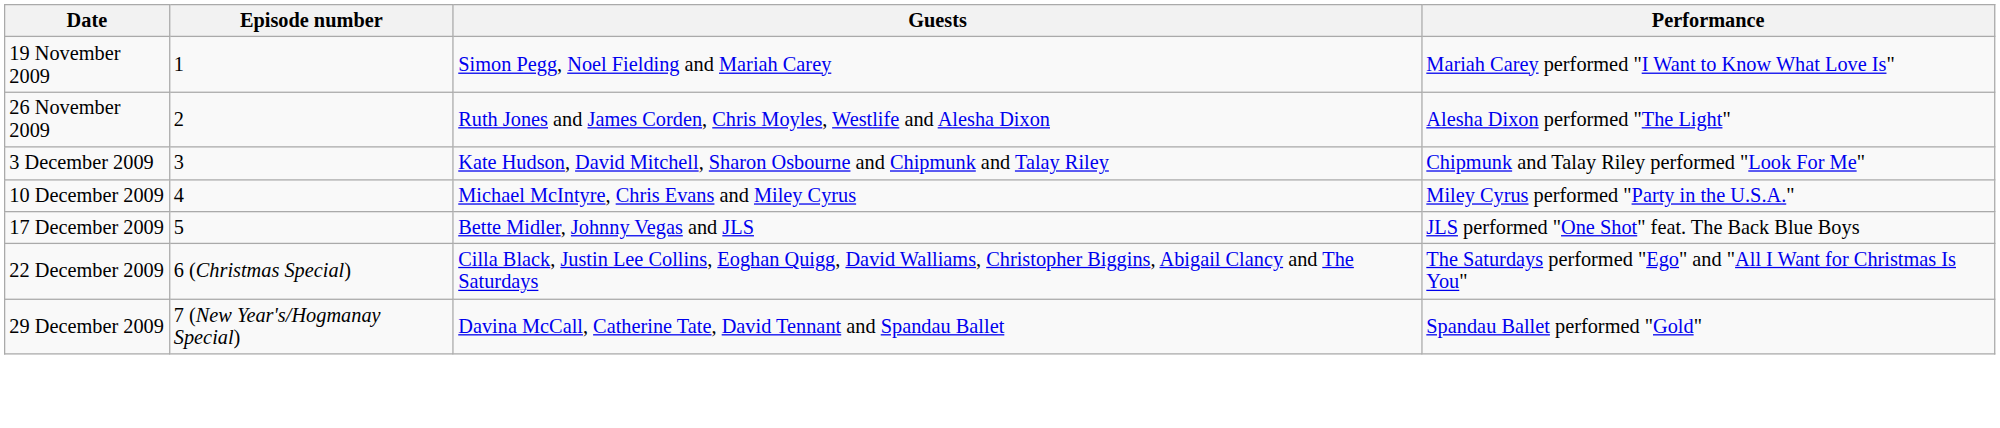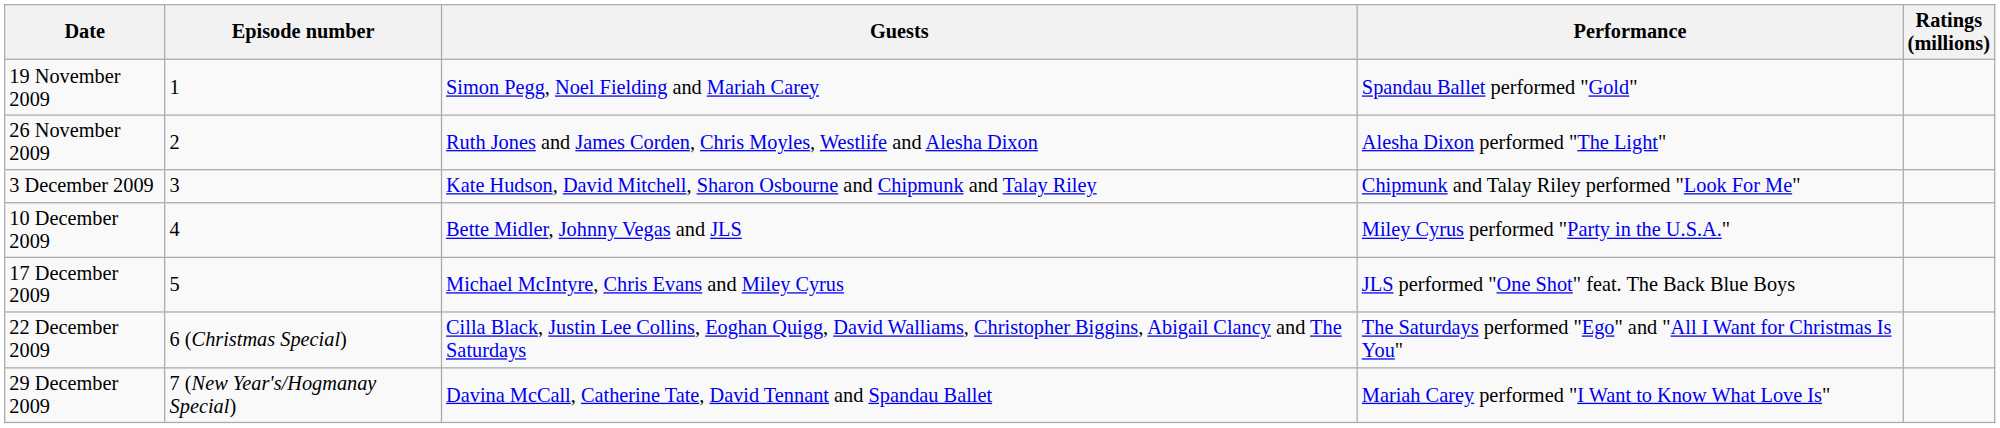+ column: Ratings (millions)
19 November 2009 | Performance: Mariah Carey performed "I Want to Know What Love Is" -> Spandau Ballet performed "Gold"
10 December 2009 | Guests: Michael McIntyre, Chris Evans and Miley Cyrus -> Bette Midler, Johnny Vegas and JLS
17 December 2009 | Guests: Bette Midler, Johnny Vegas and JLS -> Michael McIntyre, Chris Evans and Miley Cyrus
29 December 2009 | Performance: Spandau Ballet performed "Gold" -> Mariah Carey performed "I Want to Know What Love Is"
